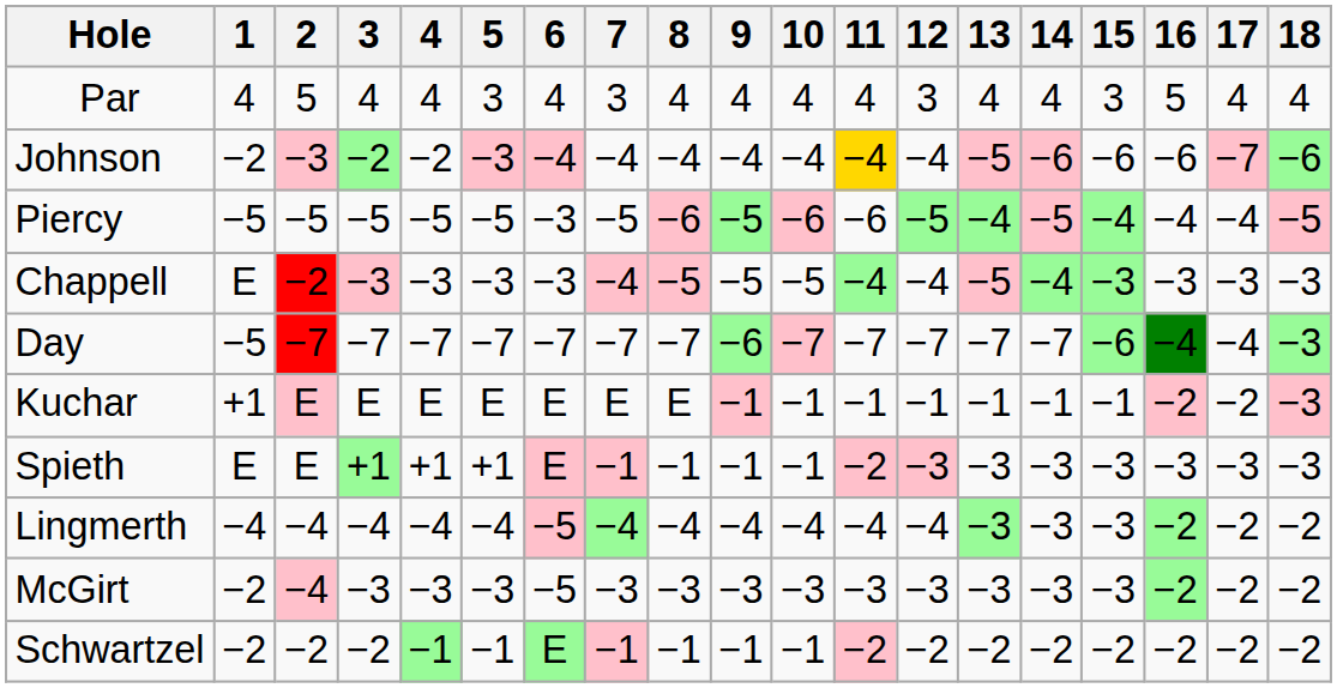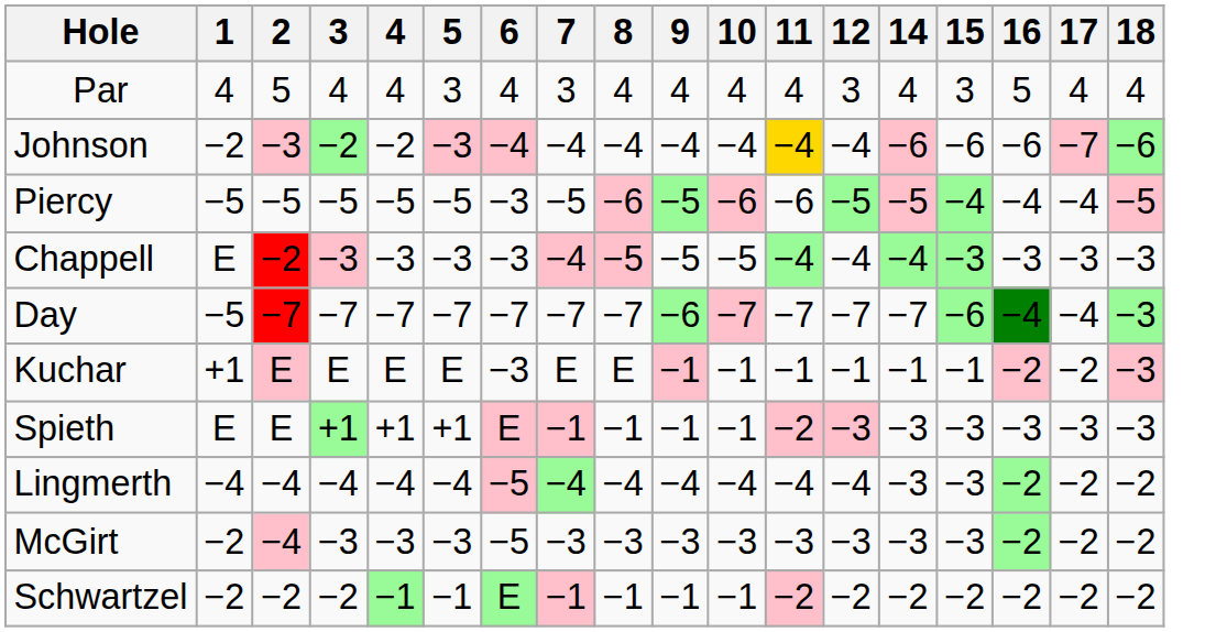- column: 13 | 4 | −5 | −4 | −5 | −7 | −1 | −3 | −3 | −3 | −2
Kuchar | 6: E -> −3
